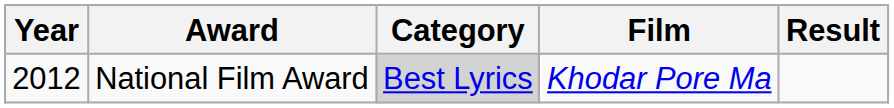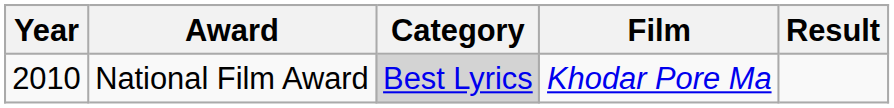National Film Award | Year: 2012 -> 2010
